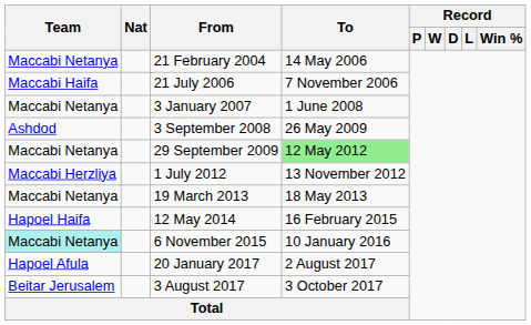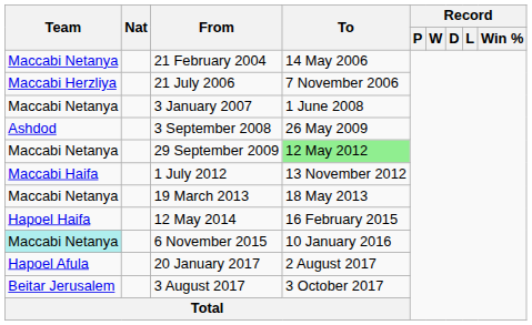21 July 2006 | Team: Maccabi Haifa -> Maccabi Herzliya
1 July 2012 | Team: Maccabi Herzliya -> Maccabi Haifa
